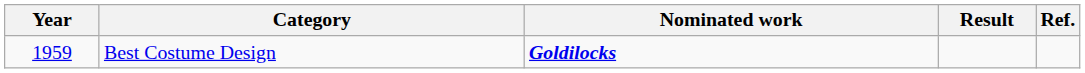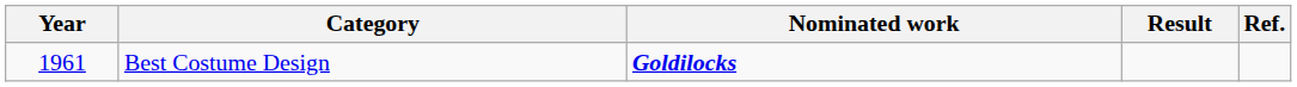Best Costume Design | Year: 1959 -> 1961
